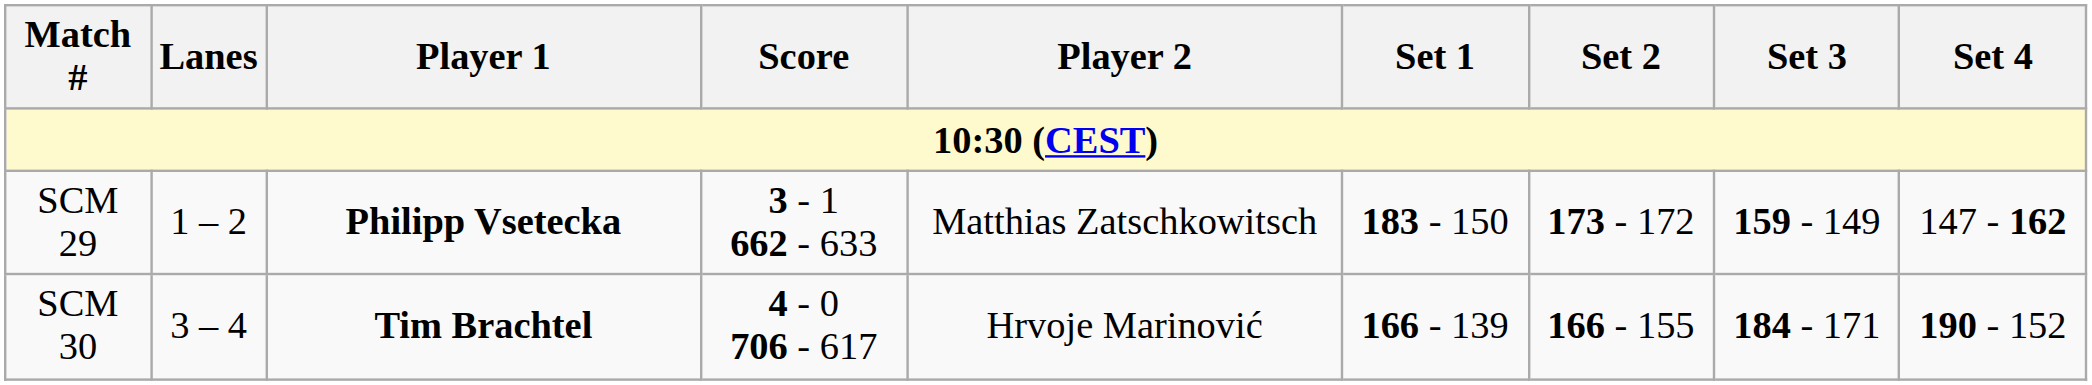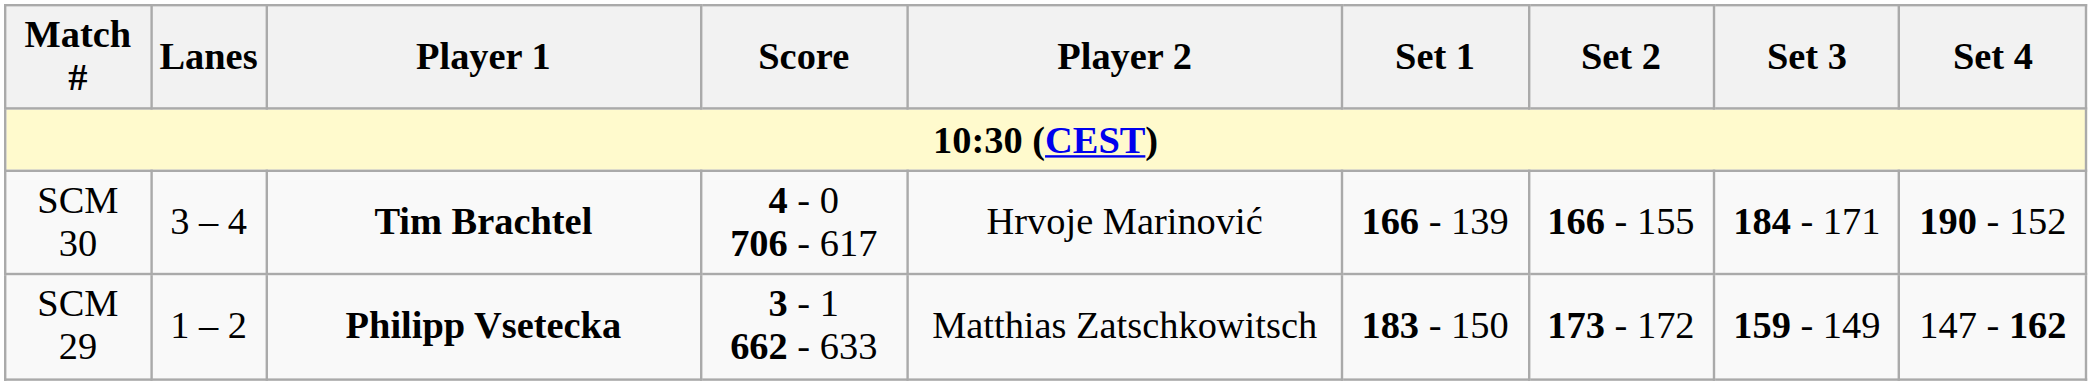rows swapped: SCM 29 <-> SCM 30
